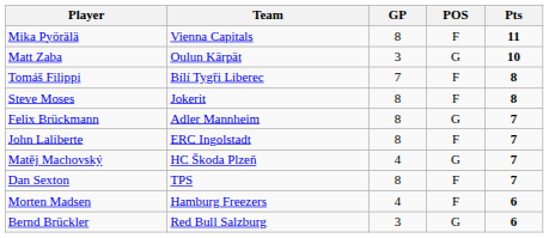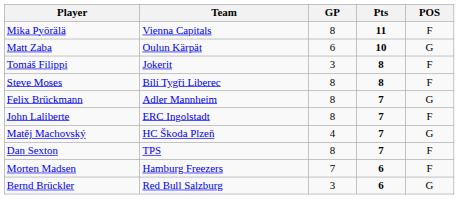columns swapped: Pts <-> POS
Matt Zaba | GP: 3 -> 6
Tomáš Filippi | Team: Bílí Tygři Liberec -> Jokerit
Tomáš Filippi | GP: 7 -> 3
Steve Moses | Team: Jokerit -> Bílí Tygři Liberec
Morten Madsen | GP: 4 -> 7
